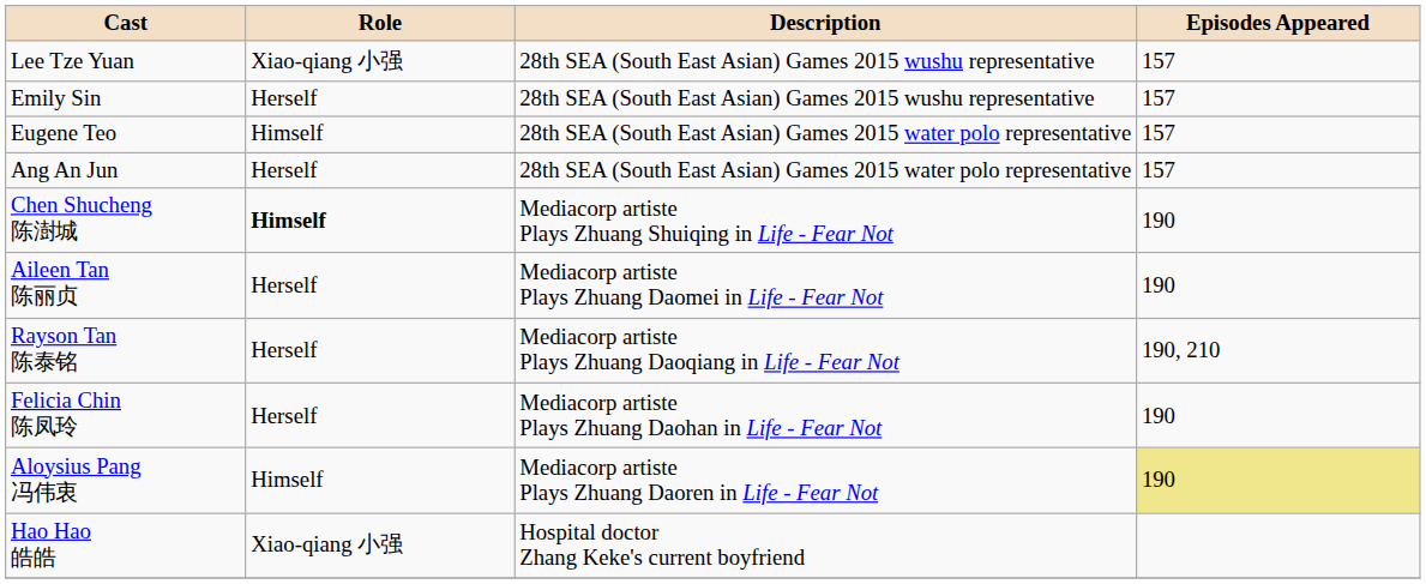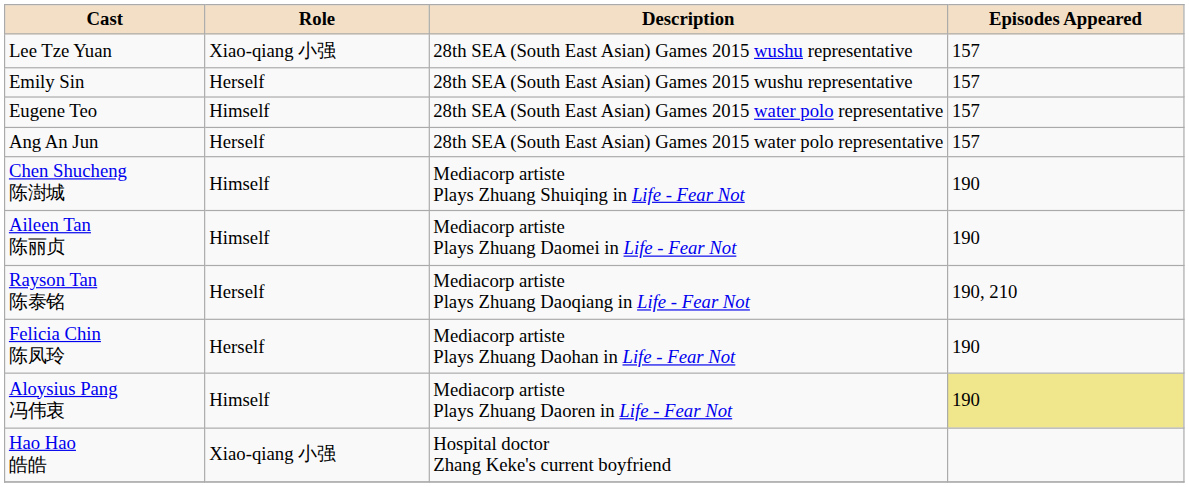Chen Shucheng 陈澍城 | Role: bold -> normal
Aileen Tan 陈丽贞 | Role: Herself -> Himself
